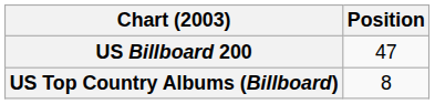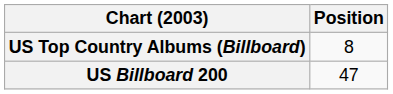rows swapped: US Billboard 200 <-> US Top Country Albums (Billboard)
